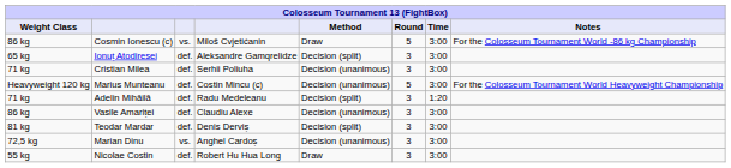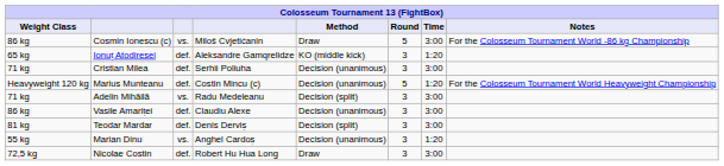Ionuț Atodiresei | Method: Decision (split) -> KO (middle kick)
Ionuț Atodiresei | Time: 3:00 -> 1:20
Marius Munteanu | Time: 3:00 -> 1:20
Adelin Mihăilă | column 3: def. -> vs.
Adelin Mihăilă | Time: 1:20 -> 3:00
Marian Dinu | Weight Class: 72,5 kg -> 55 kg
Marian Dinu | Time: 3:00 -> 1:20
Nicolae Costin | Weight Class: 55 kg -> 72,5 kg
